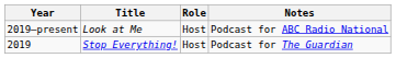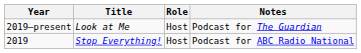2019–present | Notes: Podcast for ABC Radio National -> Podcast for The Guardian
2019 | Notes: Podcast for The Guardian -> Podcast for ABC Radio National
